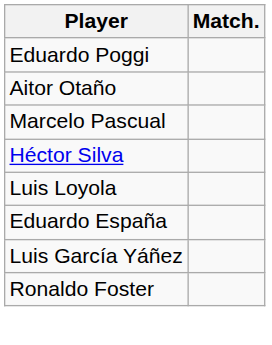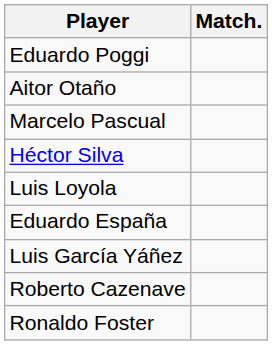+ row: Roberto Cazenave
